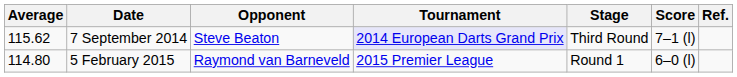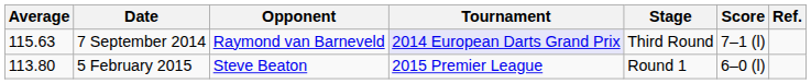7 September 2014 | Average: 115.62 -> 115.63
7 September 2014 | Opponent: Steve Beaton -> Raymond van Barneveld
5 February 2015 | Average: 114.80 -> 113.80
5 February 2015 | Opponent: Raymond van Barneveld -> Steve Beaton
